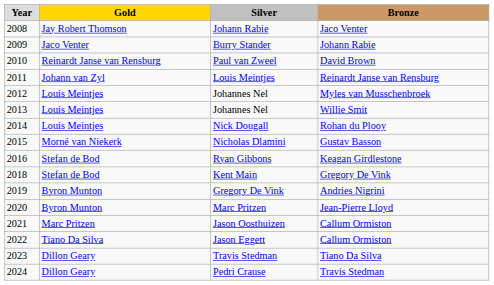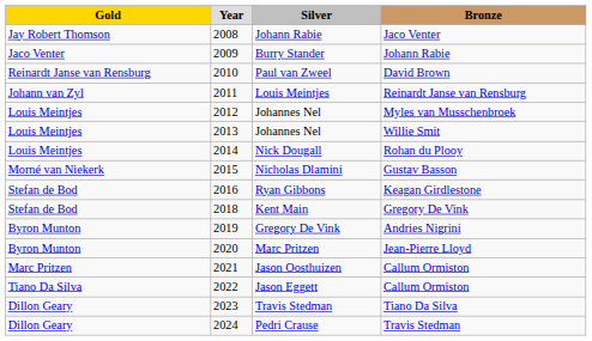columns swapped: Year <-> Gold
